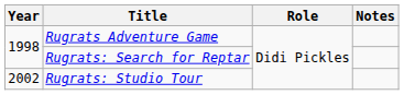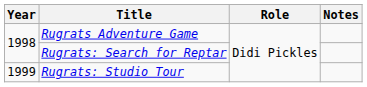Rugrats: Studio Tour | Year: 2002 -> 1999
